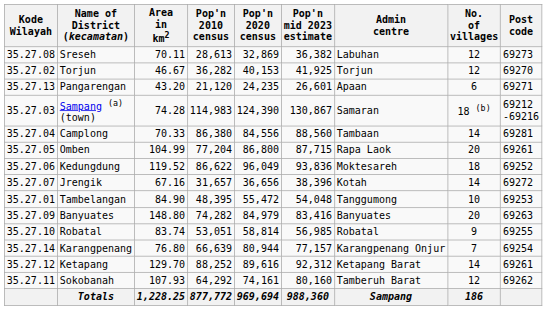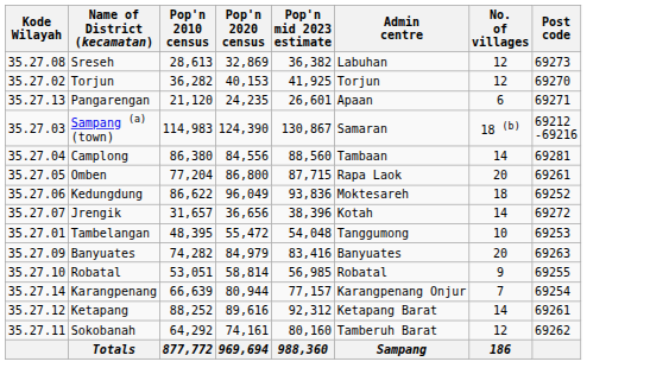- column: Area in km2 | 70.11 | 46.67 | 43.20 | 74.28 | 70.33 | 104.99 | 119.52 | 67.16 | 84.90 | 148.80 | 83.74 | 76.80 | 129.70 | 107.93 | 1,228.25
